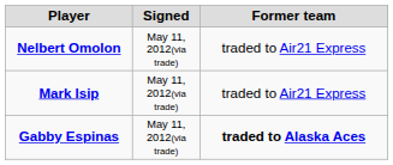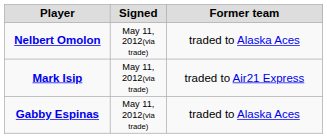Nelbert Omolon | Former team: traded to Air21 Express -> traded to Alaska Aces
Gabby Espinas | Former team: bold -> normal
